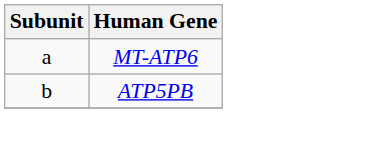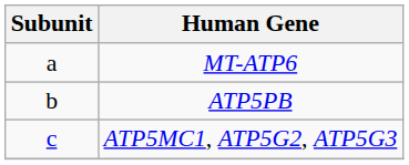+ row: c | ATP5MC1, ATP5G2, ATP5G3
